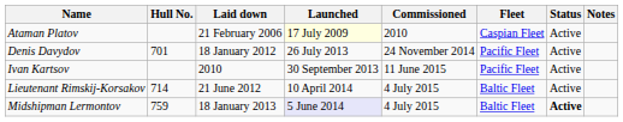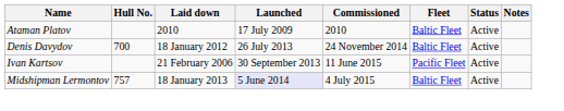Ataman Platov | Laid down: 21 February 2006 -> 2010
Ataman Platov | Launched: lightyellow background -> no background
Ataman Platov | Fleet: Caspian Fleet -> Baltic Fleet
Denis Davydov | Hull No.: 701 -> 700
Denis Davydov | Fleet: Pacific Fleet -> Baltic Fleet
Ivan Kartsov | Laid down: 2010 -> 21 February 2006
- row: Lieutenant Rimskij-Korsakov | 714 | 21 June 2012 | 10 April 2014 | 4 July 2015 | Baltic Fleet | Active
Midshipman Lermontov | Hull No.: 759 -> 757
Midshipman Lermontov | Status: bold -> normal
